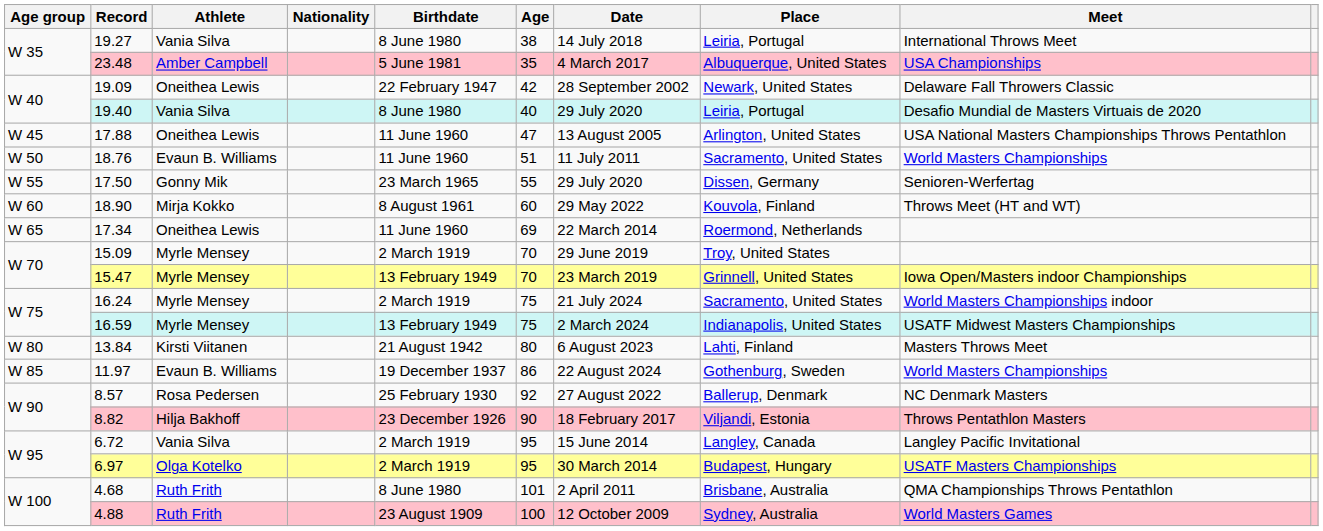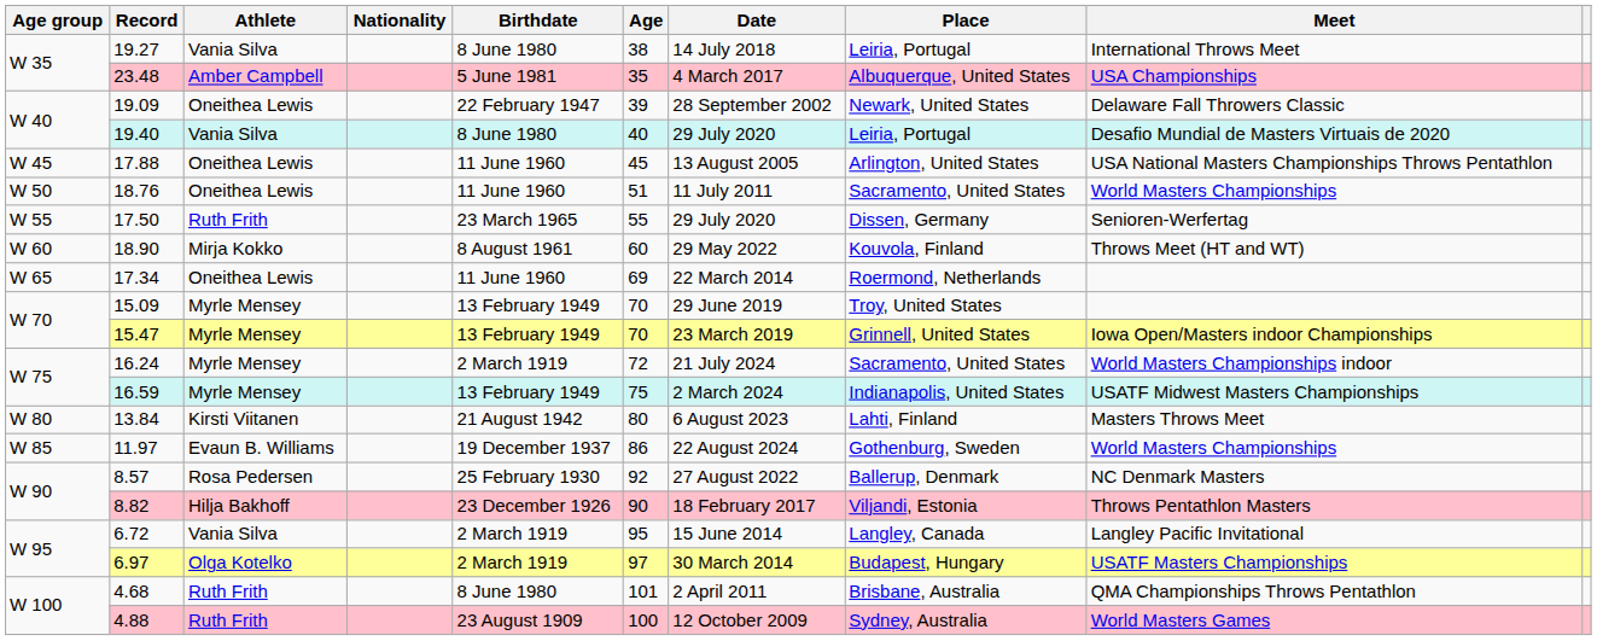19.09 | Age: 42 -> 39
17.88 | Age: 47 -> 45
18.76 | Athlete: Evaun B. Williams -> Oneithea Lewis
17.50 | Athlete: Gonny Mik -> Ruth Frith
15.09 | Birthdate: 2 March 1919 -> 13 February 1949
16.24 | Age: 75 -> 72
6.97 | Age: 95 -> 97
